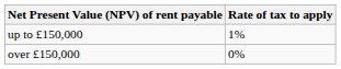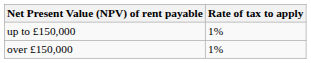over £150,000 | Rate of tax to apply: 0% -> 1%
